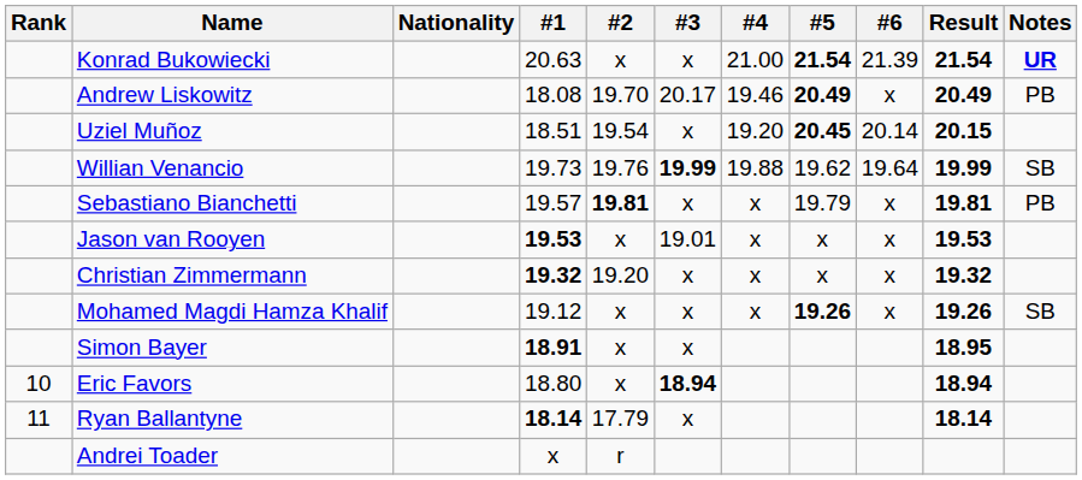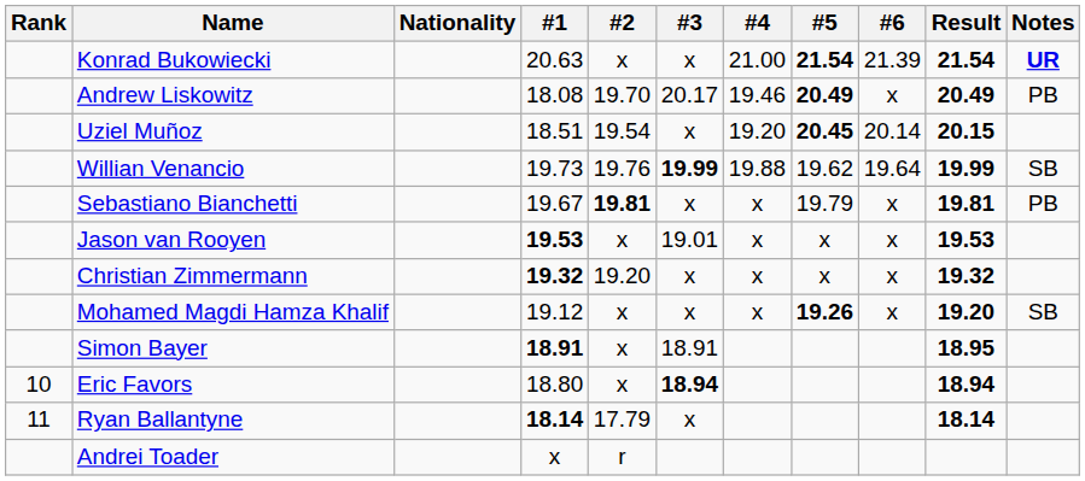Sebastiano Bianchetti | #1: 19.57 -> 19.67
Mohamed Magdi Hamza Khalif | Result: 19.26 -> 19.20
Simon Bayer | #3: x -> 18.91
